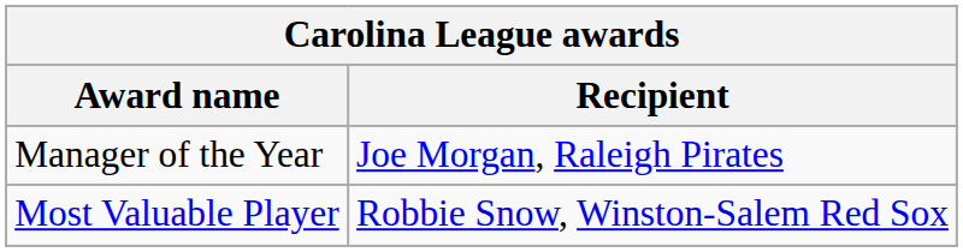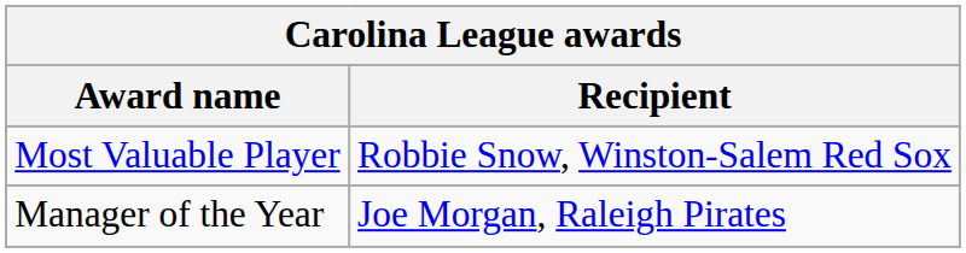rows swapped: Most Valuable Player <-> Manager of the Year
